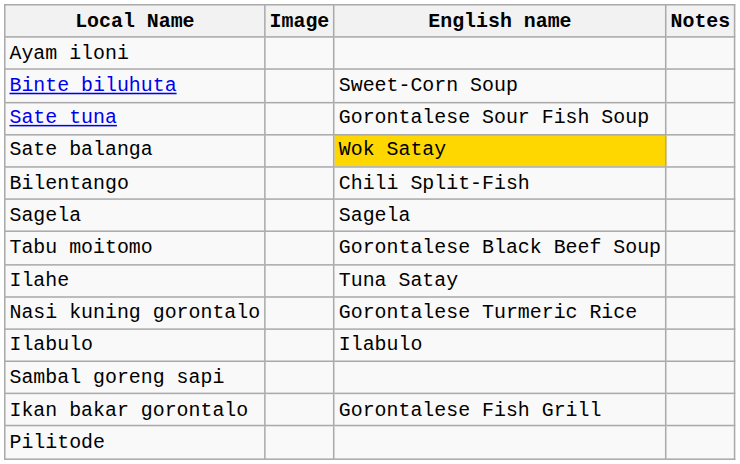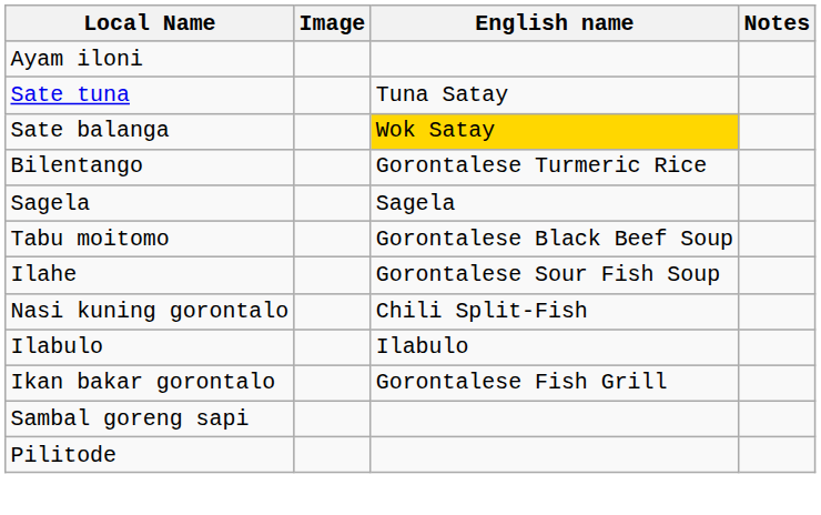- row: Binte biluhuta | Sweet-Corn Soup
Sate tuna | English name: Gorontalese Sour Fish Soup -> Tuna Satay
Bilentango | English name: Chili Split-Fish -> Gorontalese Turmeric Rice
Ilahe | English name: Tuna Satay -> Gorontalese Sour Fish Soup
Nasi kuning gorontalo | English name: Gorontalese Turmeric Rice -> Chili Split-Fish
rows swapped: Ikan bakar gorontalo <-> Sambal goreng sapi
